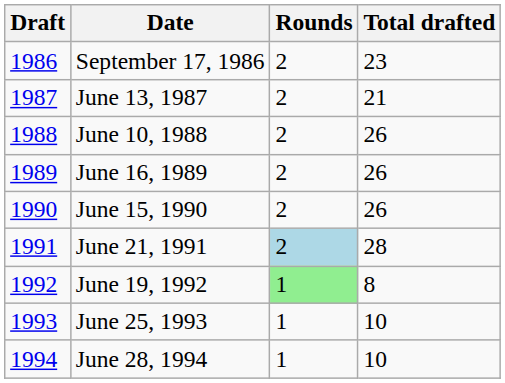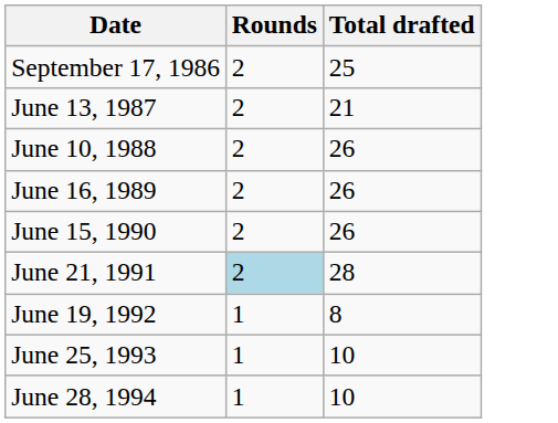- column: Draft | 1986 | 1987 | 1988 | 1989 | 1990 | 1991 | 1992 | 1993 | 1994
September 17, 1986 | Total drafted: 23 -> 25
June 19, 1992 | Rounds: lightgreen background -> no background
